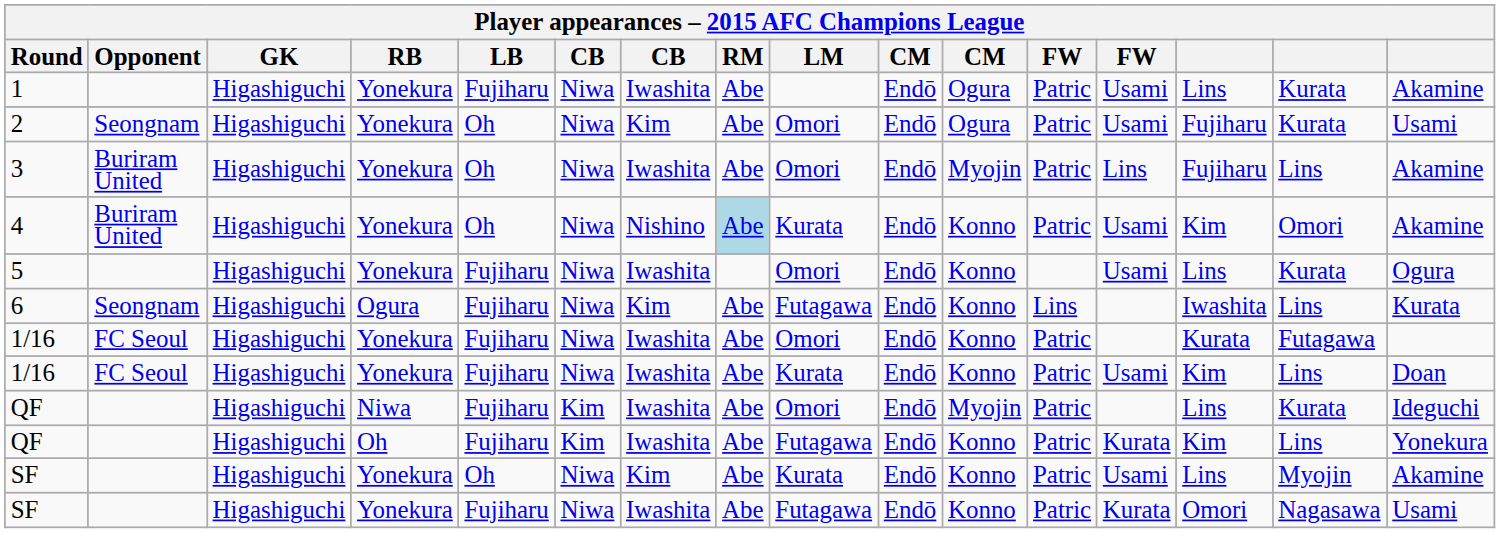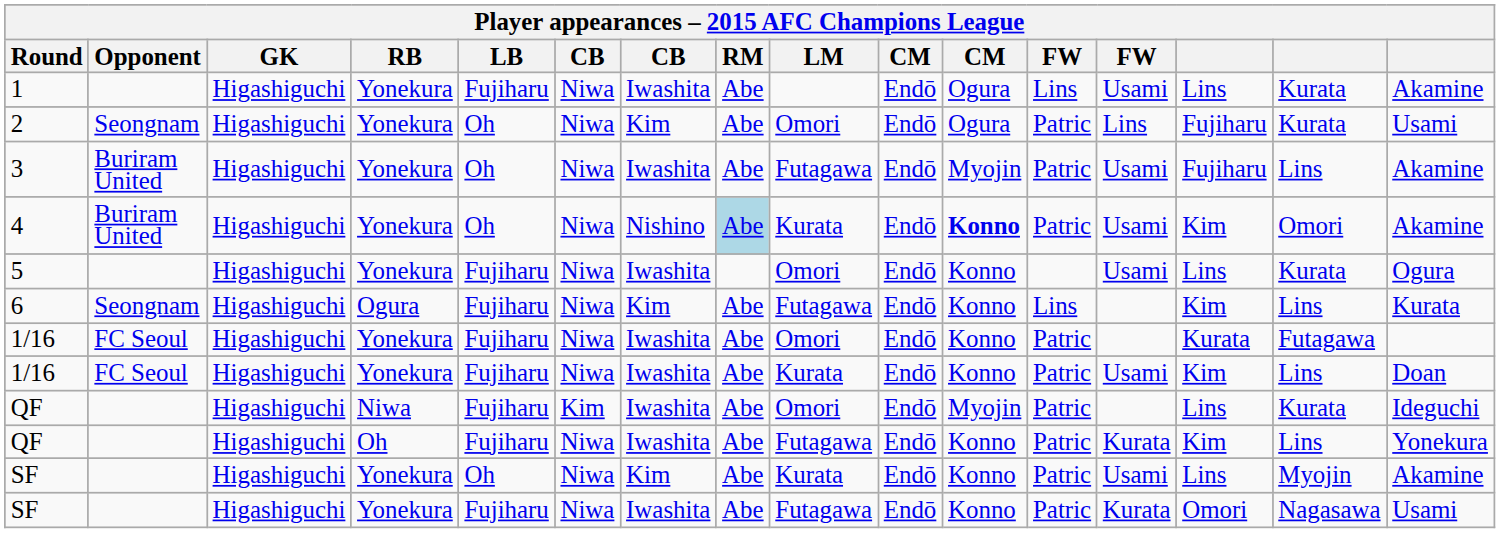1 | column 12: Patric -> Lins
2 | column 13: Usami -> Lins
3 | LM: Omori -> Futagawa
3 | column 13: Lins -> Usami
4 | column 11: normal -> bold
6 | column 14: Iwashita -> Kim
QF / Oh | column 6: Kim -> Niwa
